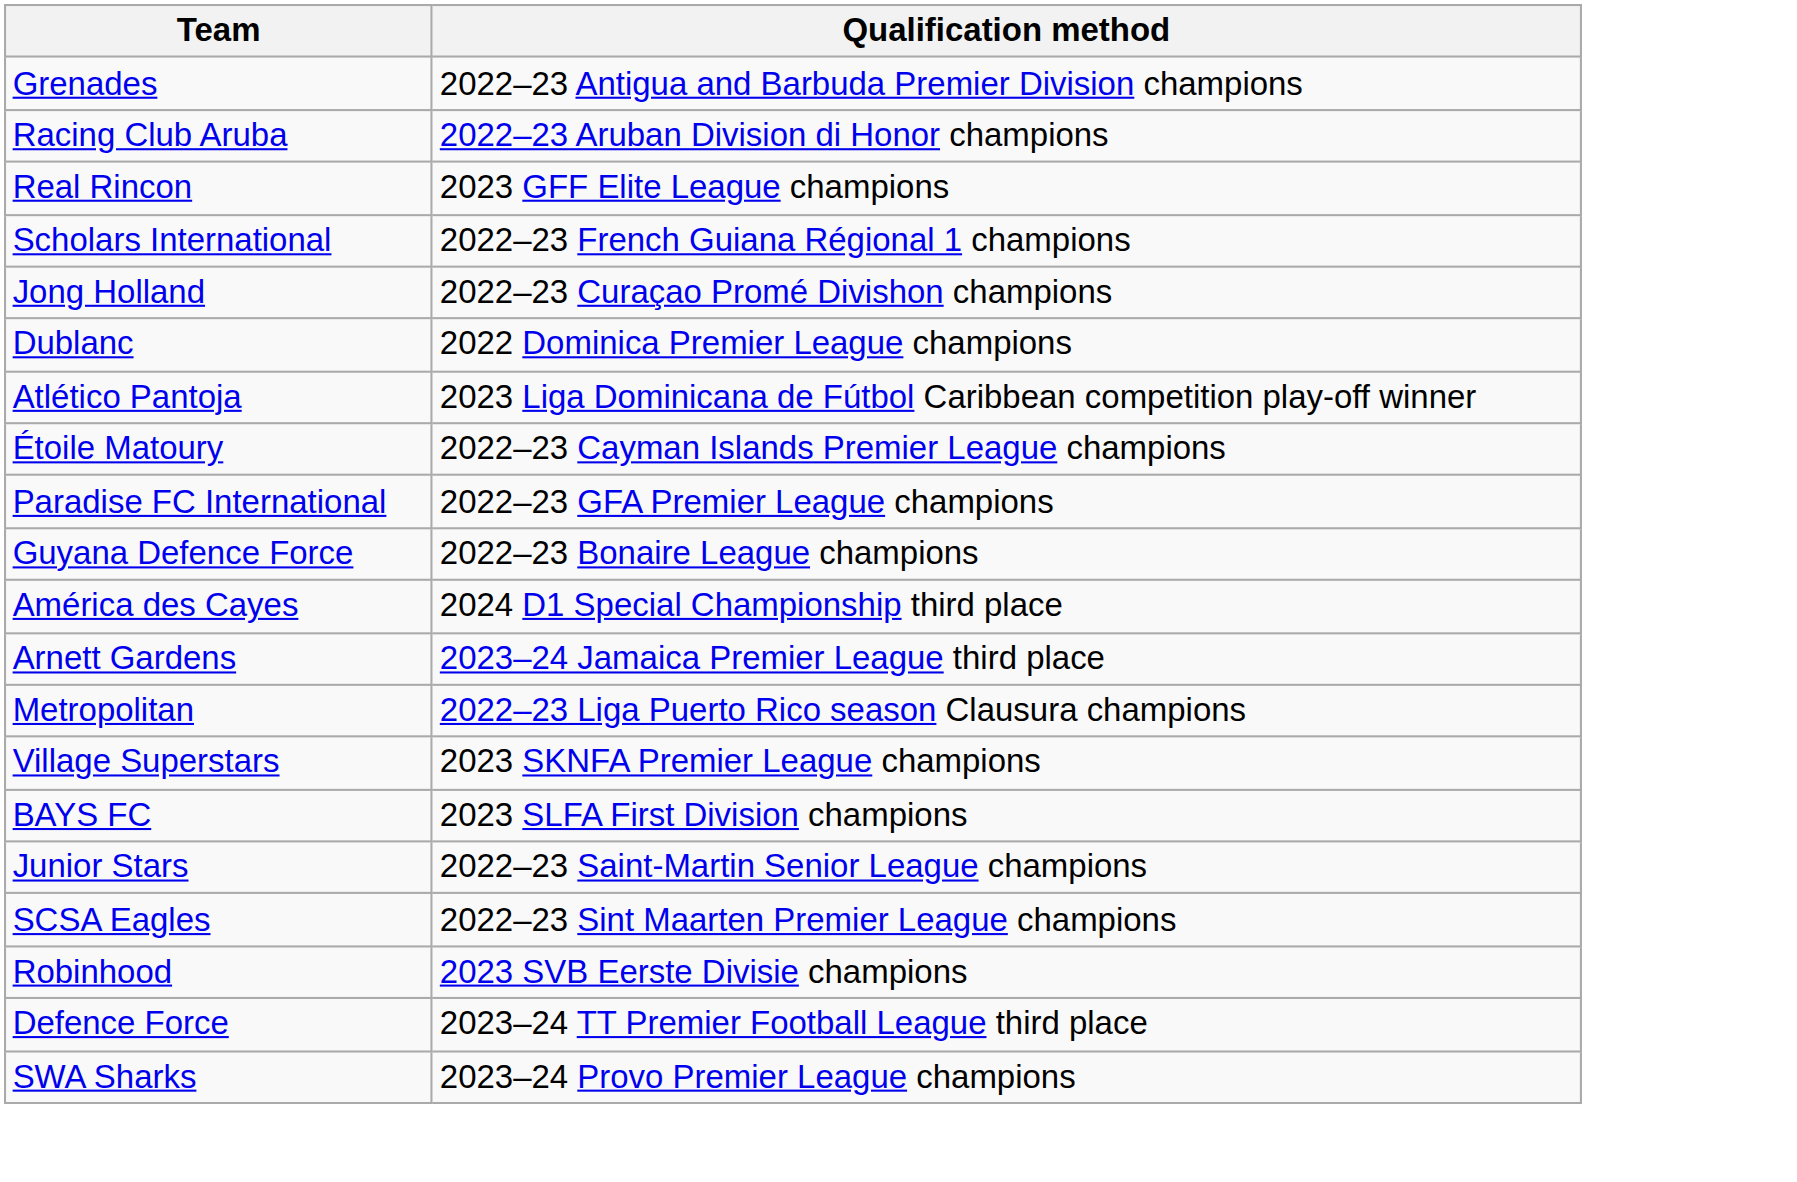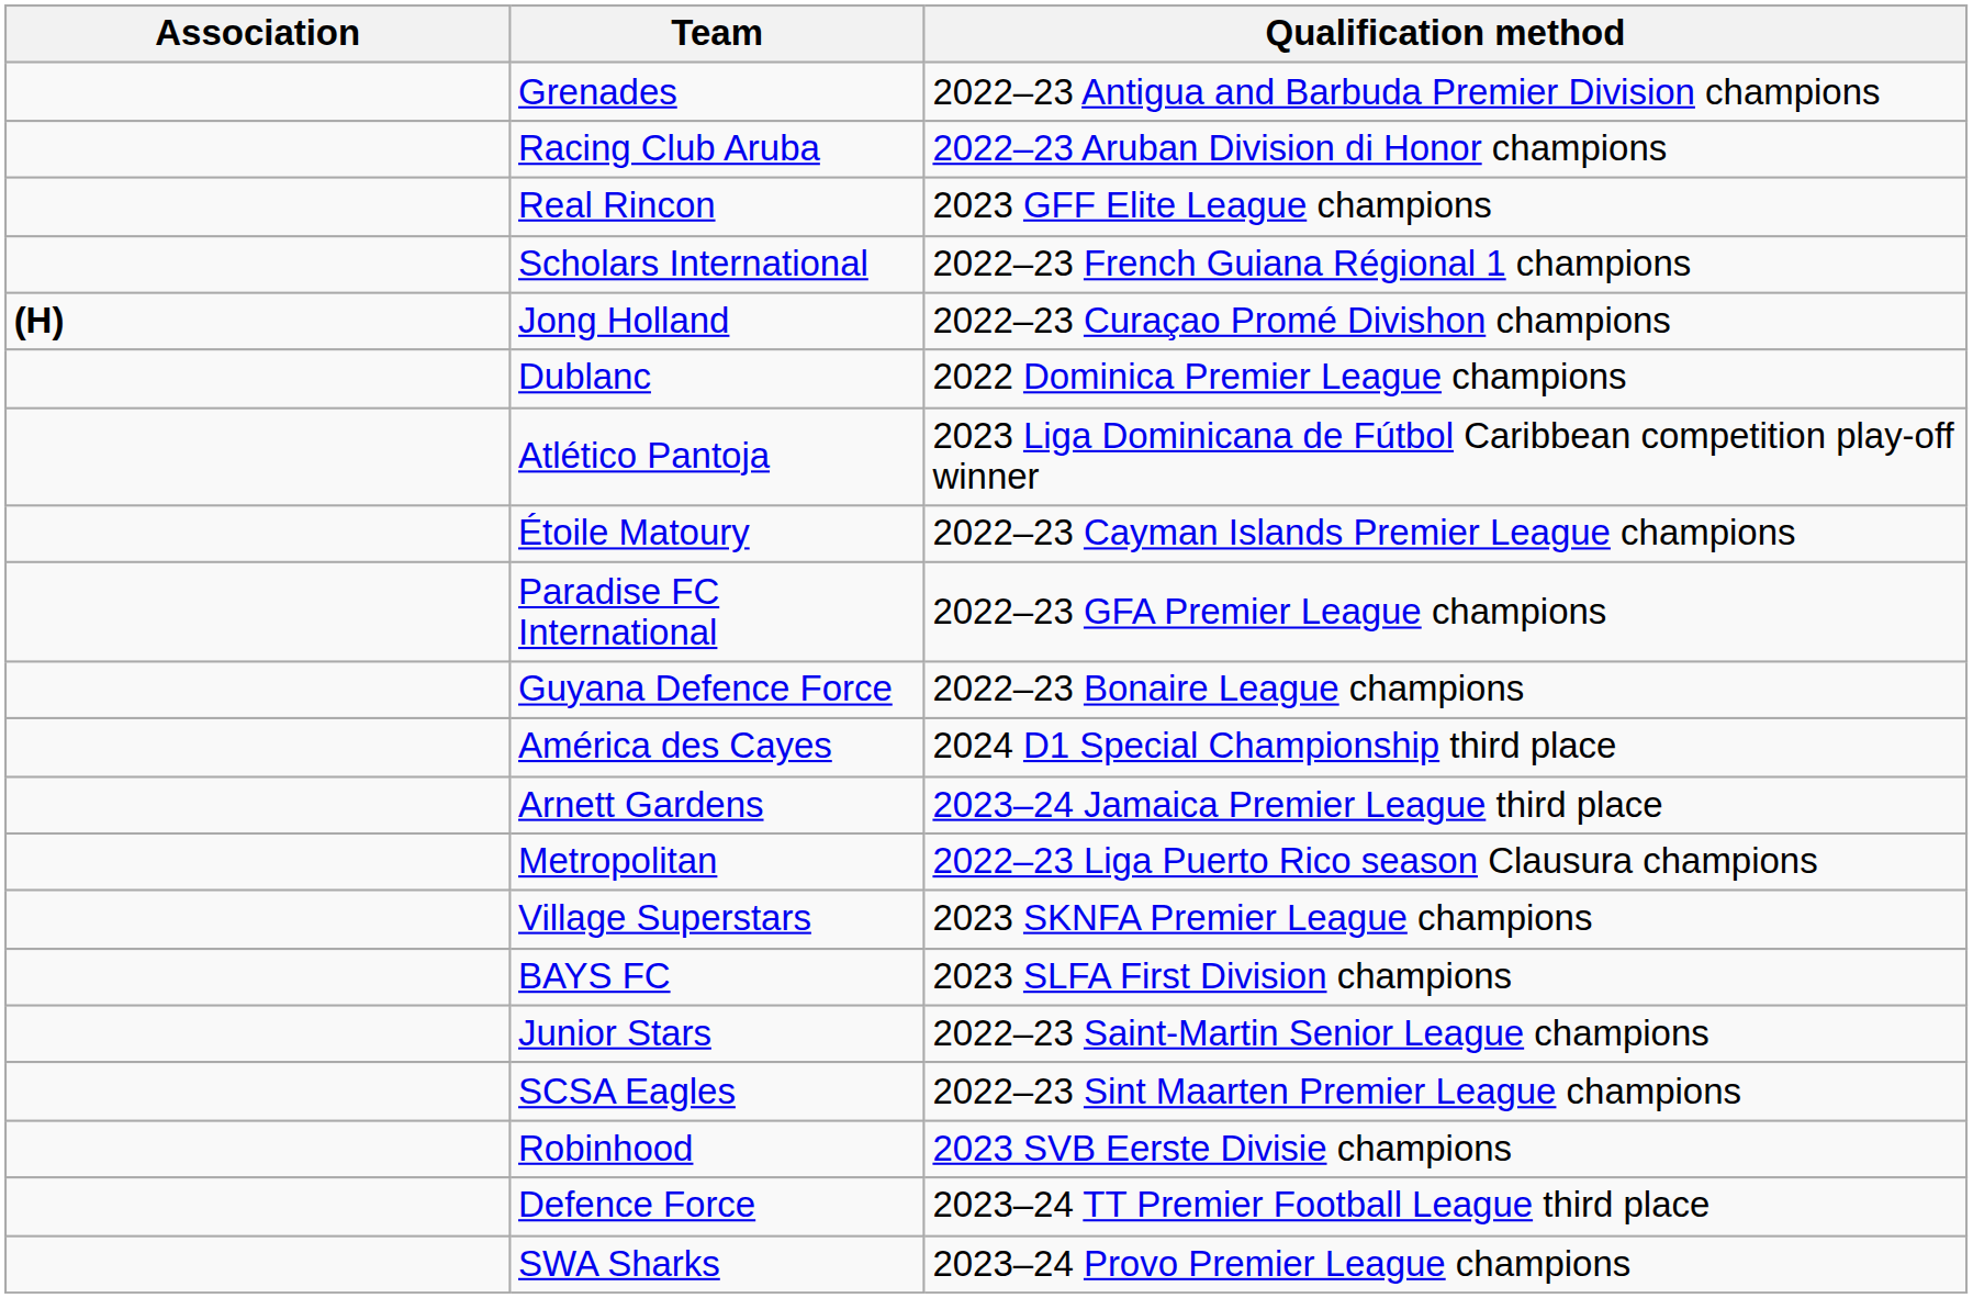+ column: Association | (H)
